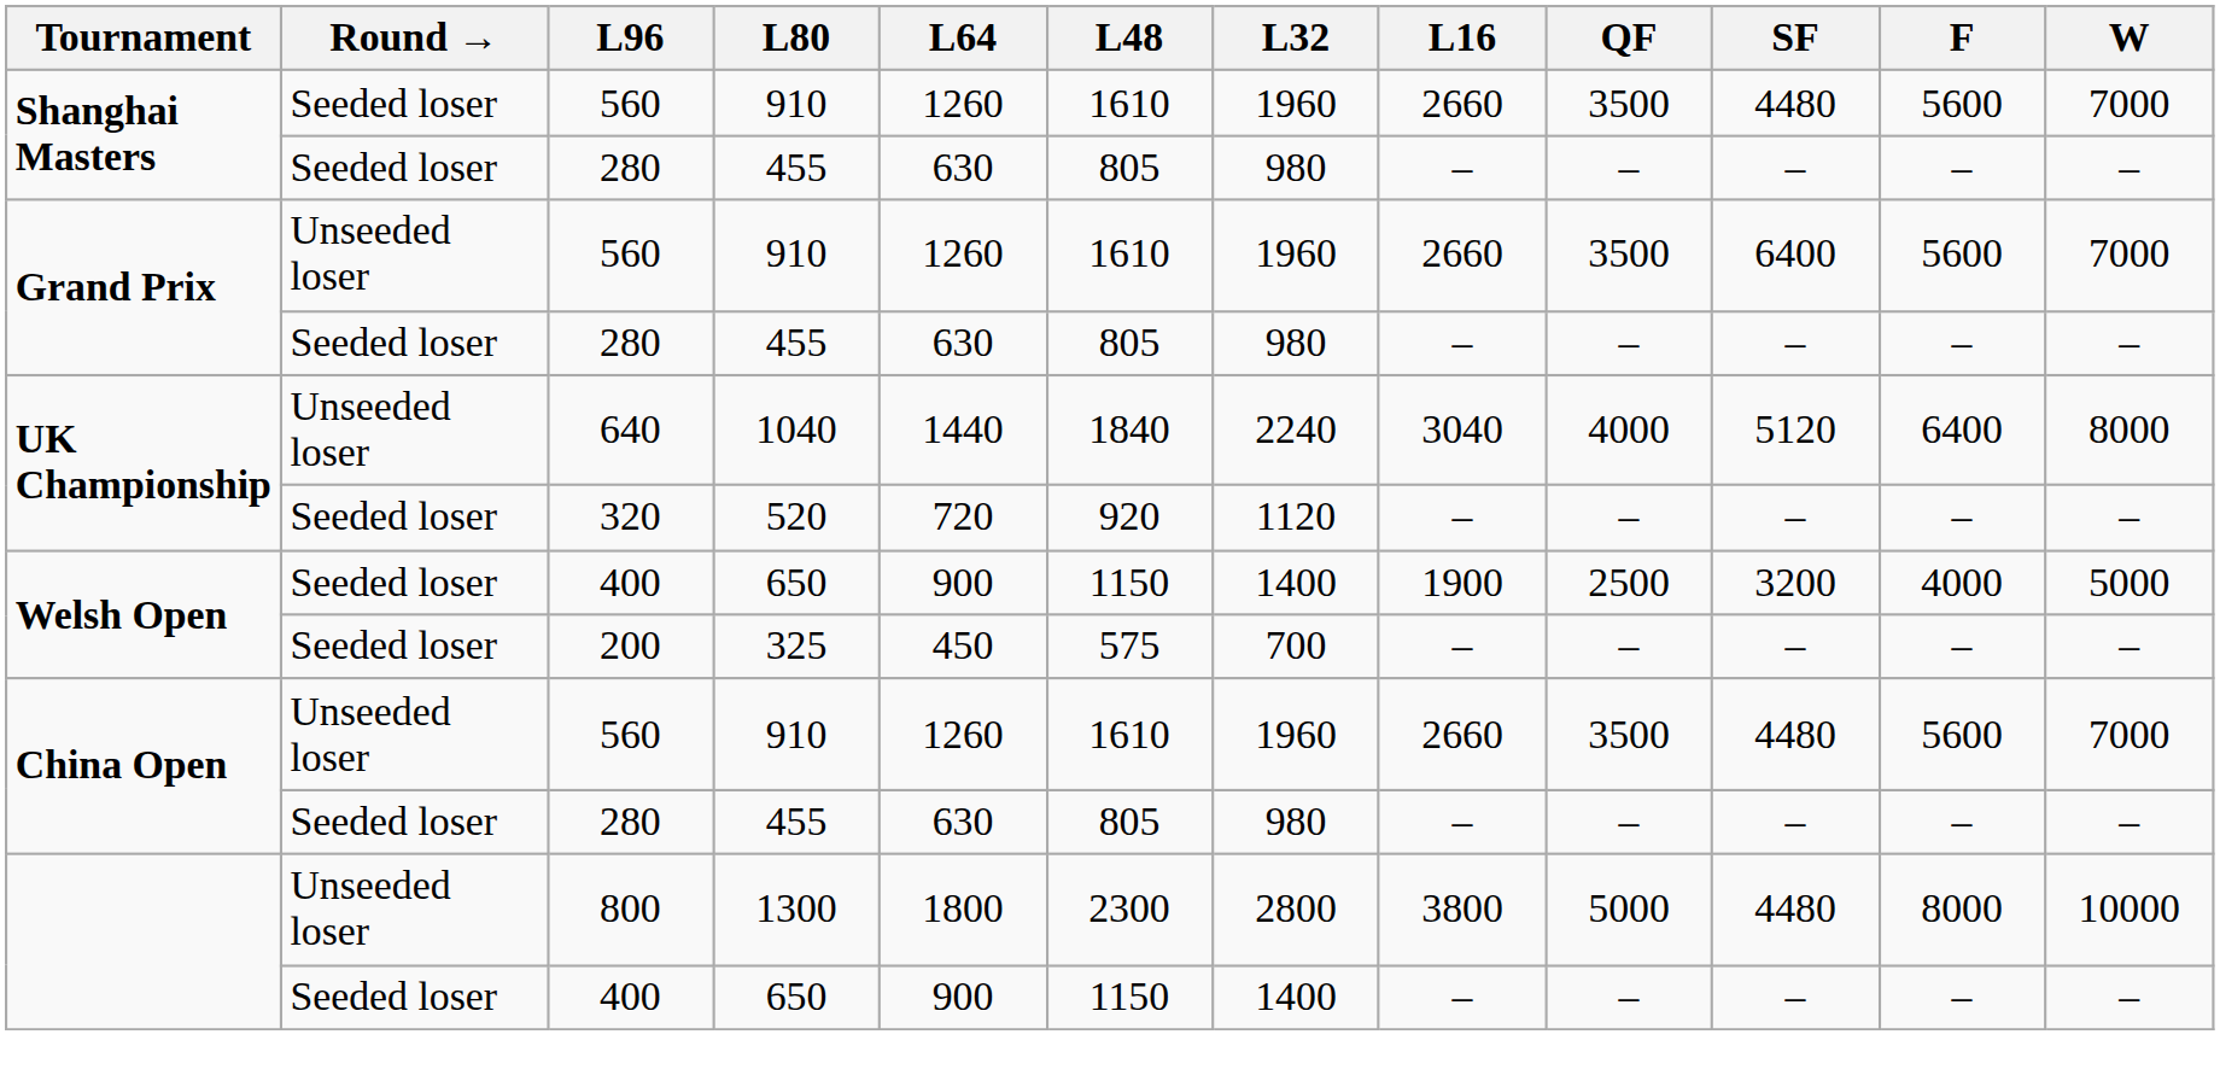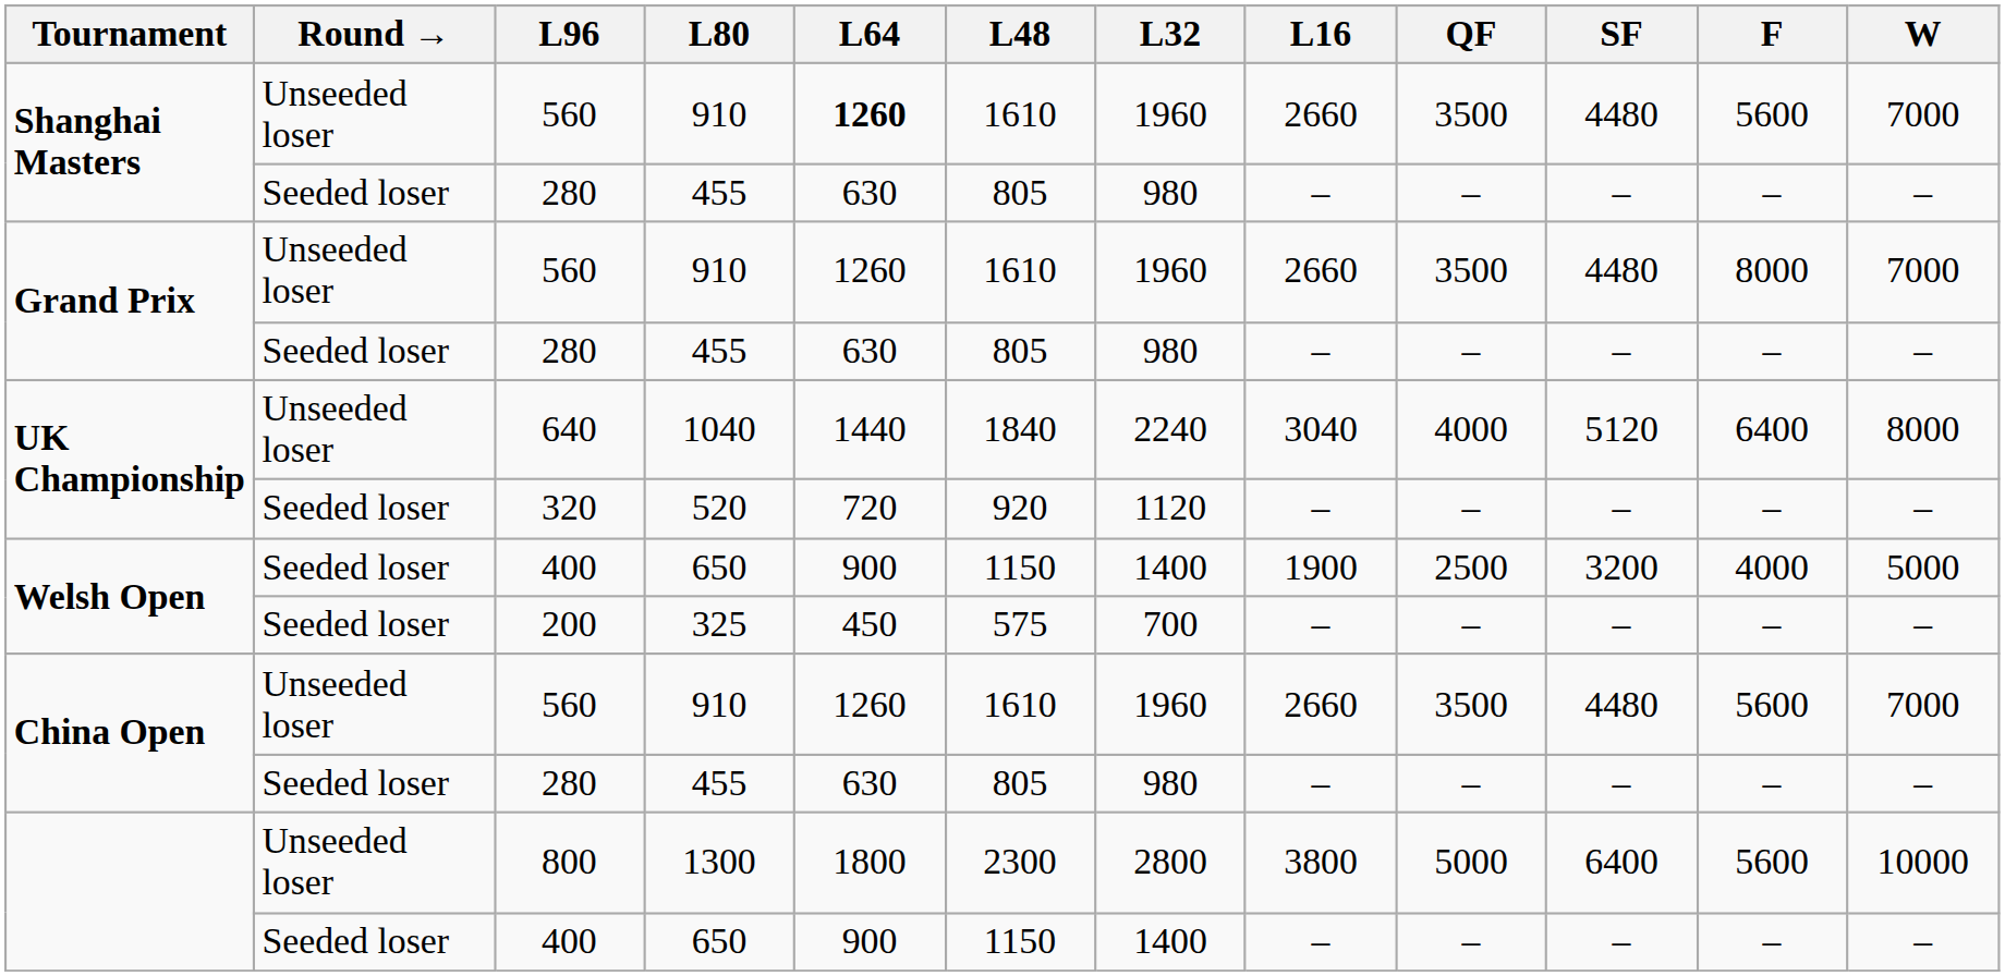Shanghai Masters / 560 | Round →: Seeded loser -> Unseeded loser
Shanghai Masters / 560 | L64: normal -> bold
Grand Prix / 560 | SF: 6400 -> 4480
Grand Prix / 560 | F: 5600 -> 8000
800 | SF: 4480 -> 6400
800 | F: 8000 -> 5600
